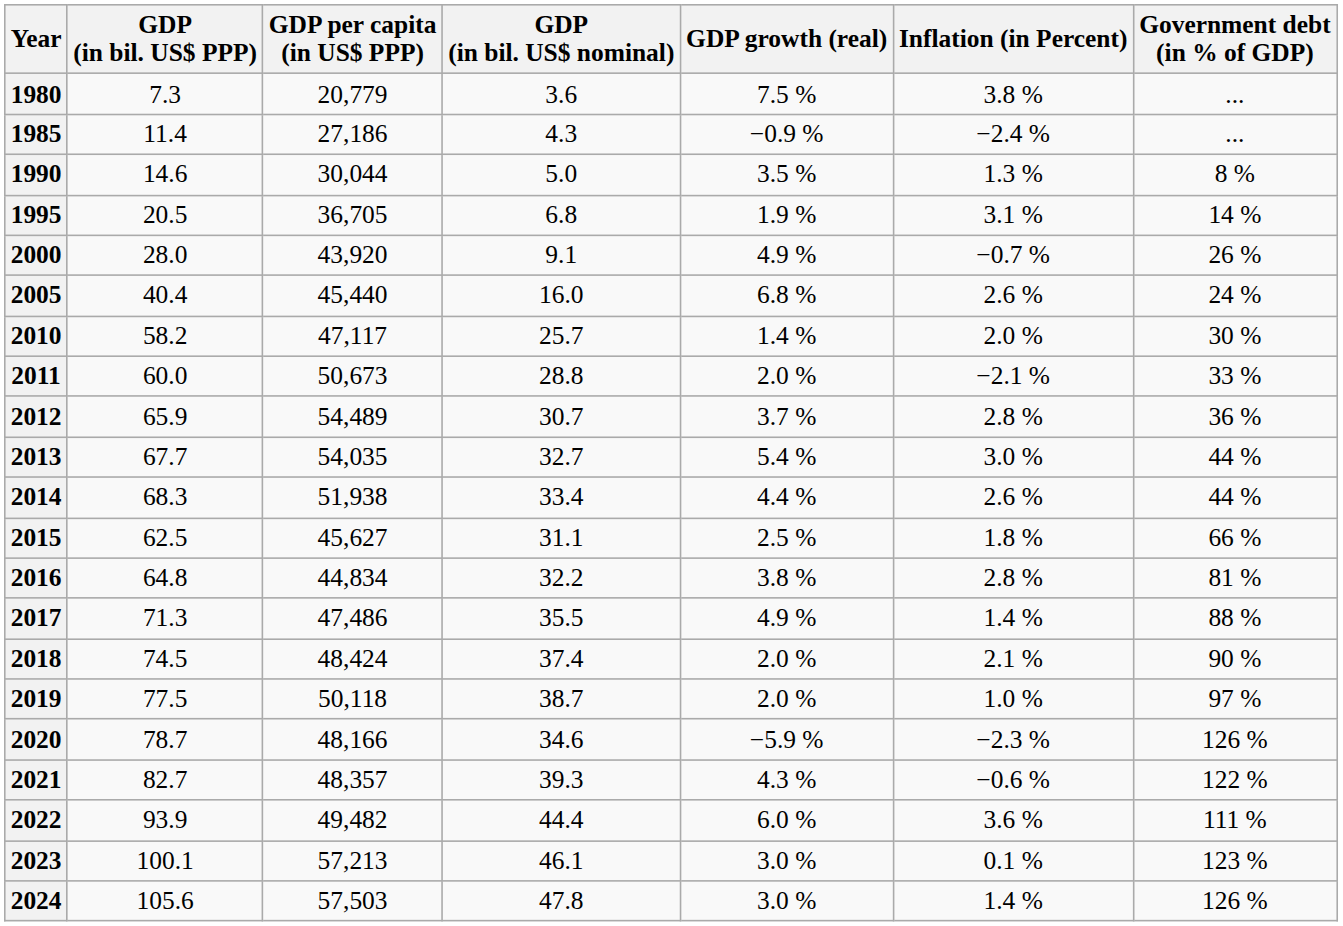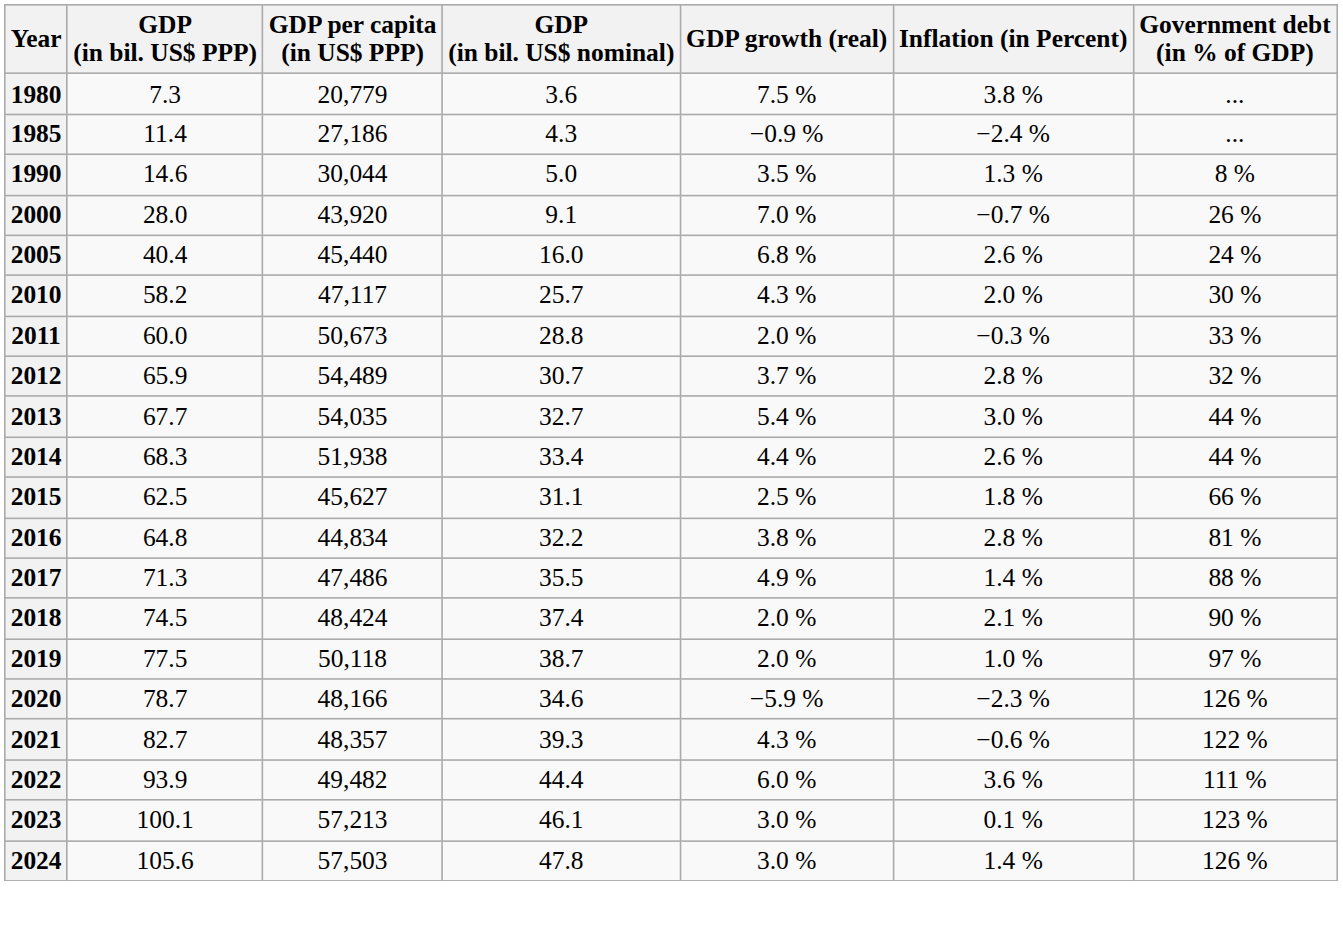- row: 1995 | 20.5 | 36,705 | 6.8 | 1.9 % | 3.1 % | 14 %
2000 | GDP growth (real): 4.9 % -> 7.0 %
2010 | GDP growth (real): 1.4 % -> 4.3 %
2011 | Inflation (in Percent): −2.1 % -> −0.3 %
2012 | Government debt (in % of GDP): 36 % -> 32 %
